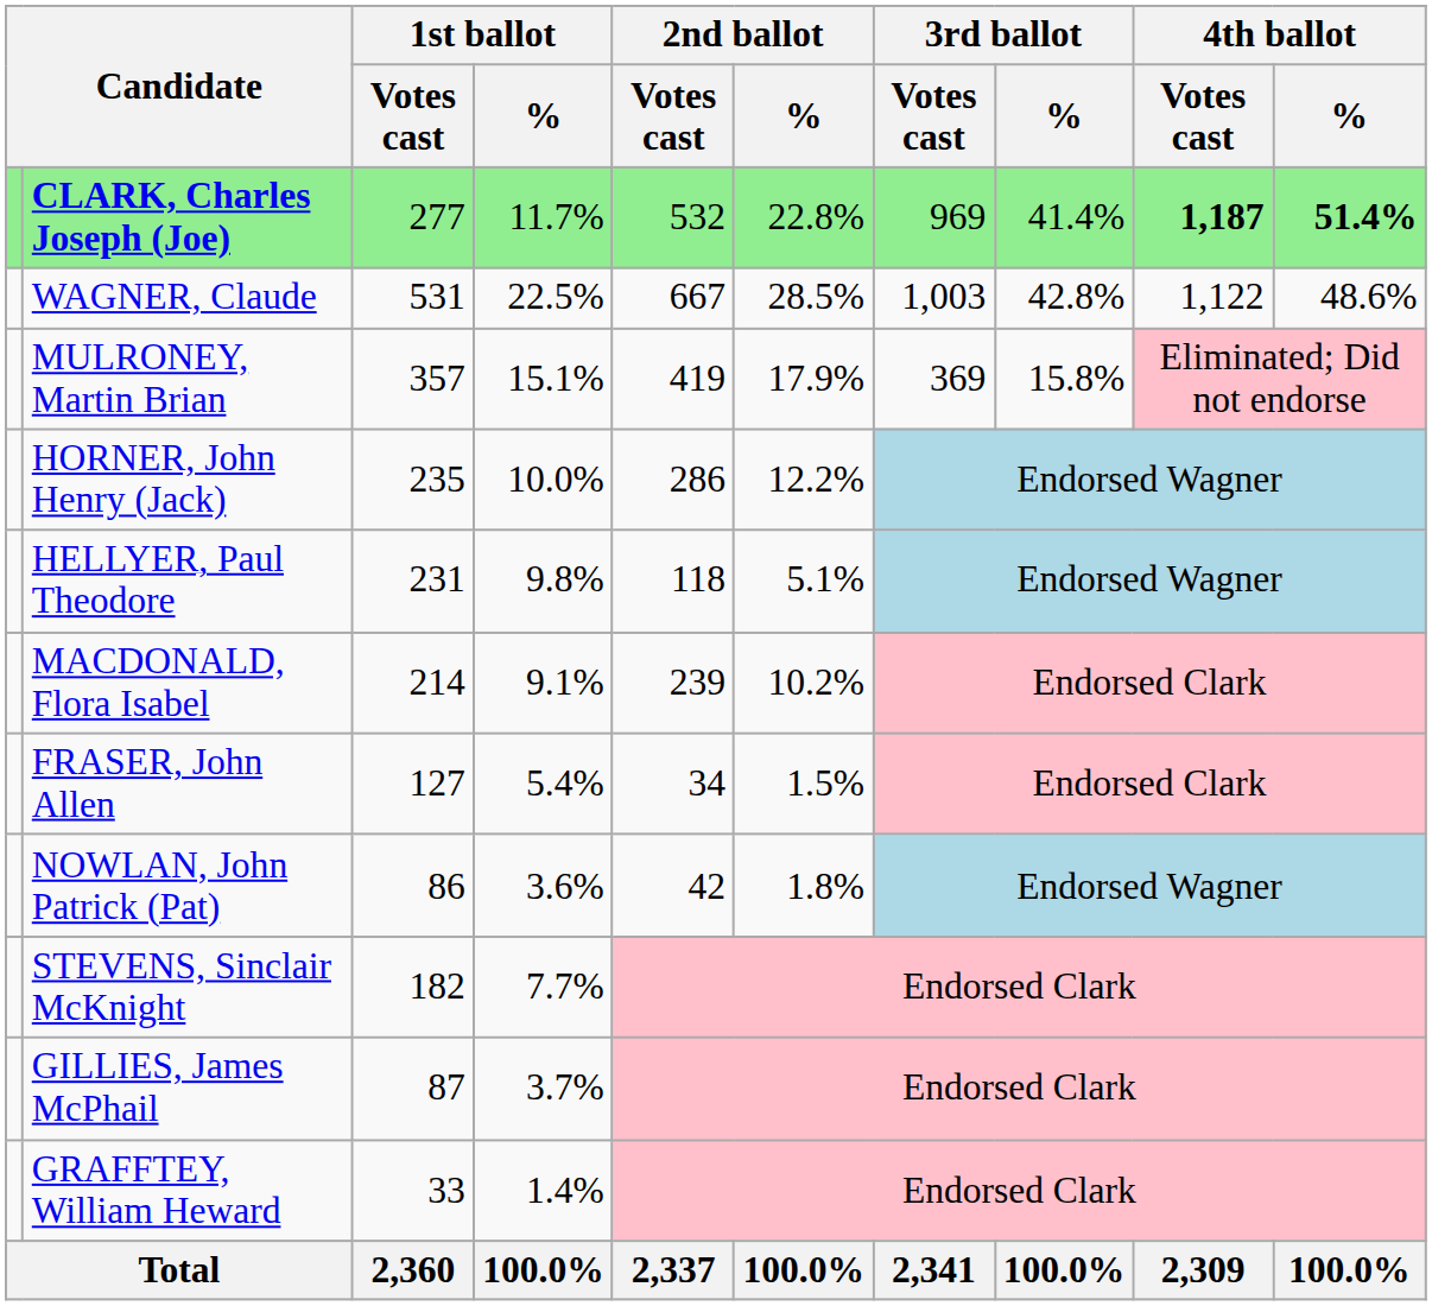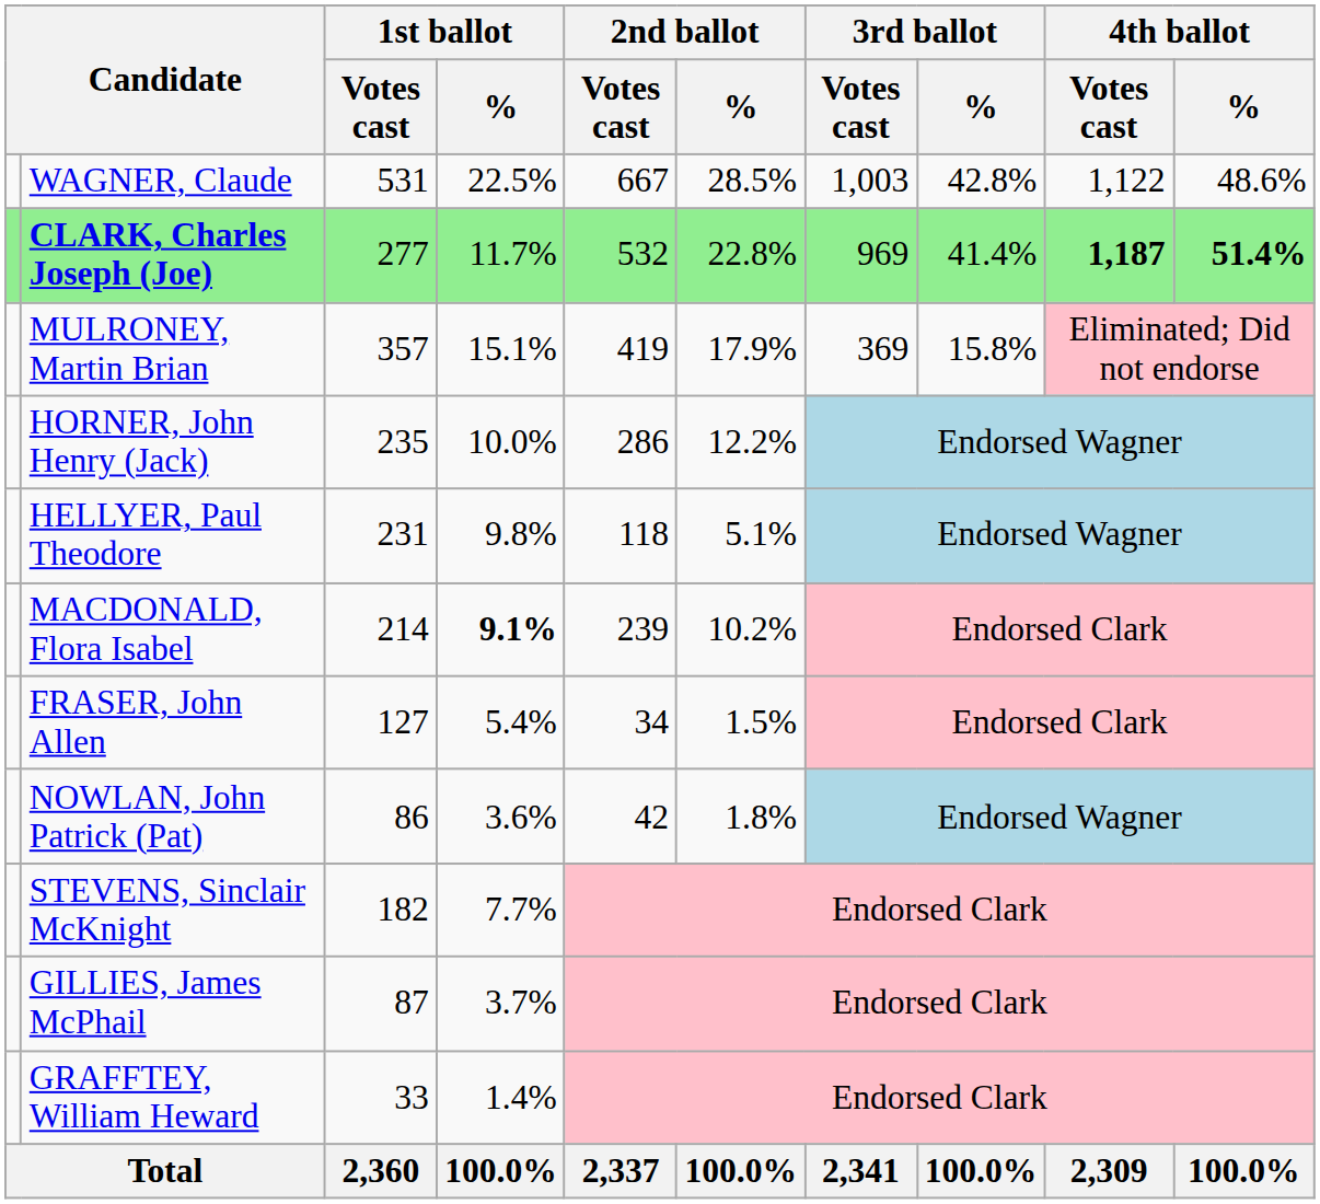rows swapped: CLARK, Charles Joseph (Joe) <-> WAGNER, Claude
MACDONALD, Flora Isabel | 1st ballot / %: normal -> bold
